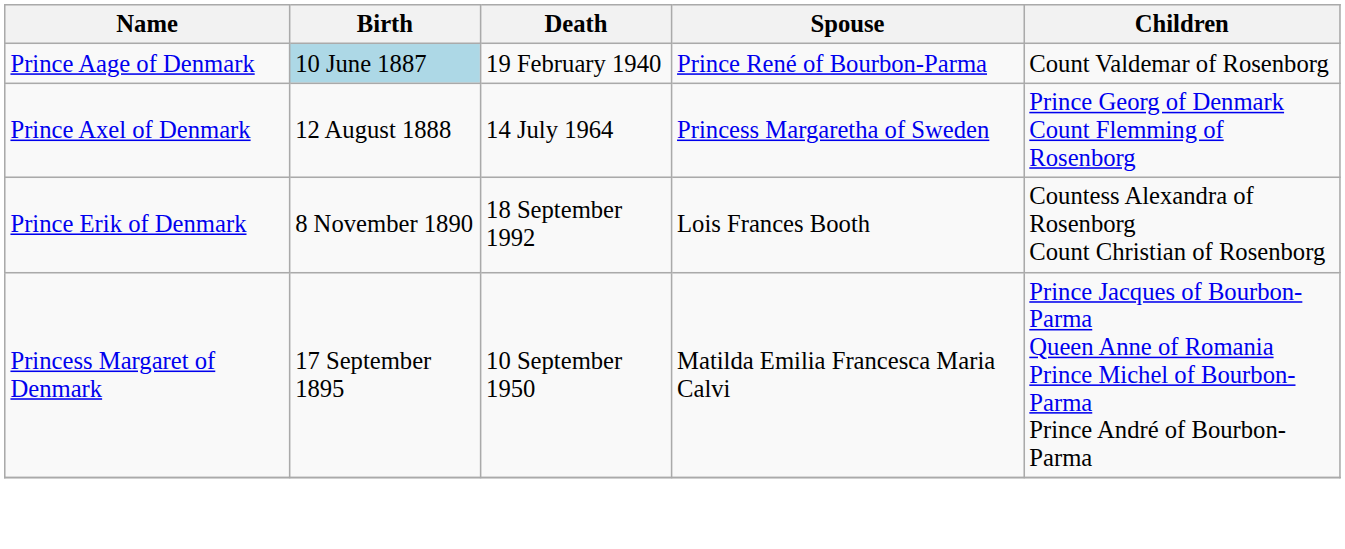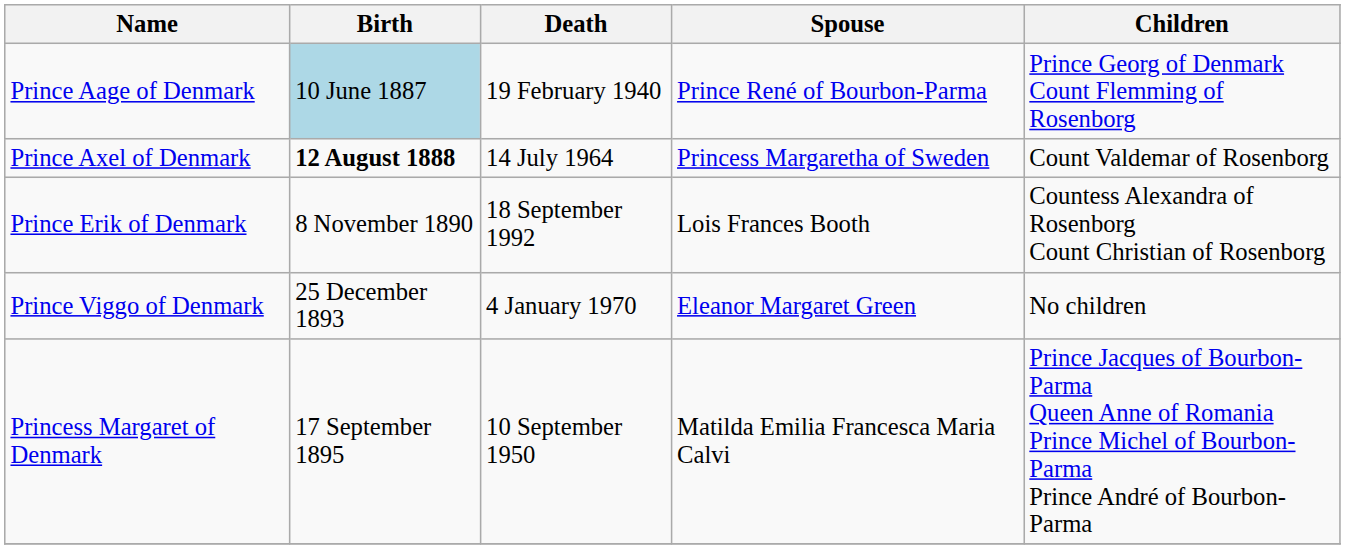Prince Aage of Denmark | Children: Count Valdemar of Rosenborg -> Prince Georg of Denmark Count Flemming of Rosenborg
Prince Axel of Denmark | Birth: normal -> bold
Prince Axel of Denmark | Children: Prince Georg of Denmark Count Flemming of Rosenborg -> Count Valdemar of Rosenborg
+ row: Prince Viggo of Denmark | 25 December 1893 | 4 January 1970 | Eleanor Margaret Green | No children
